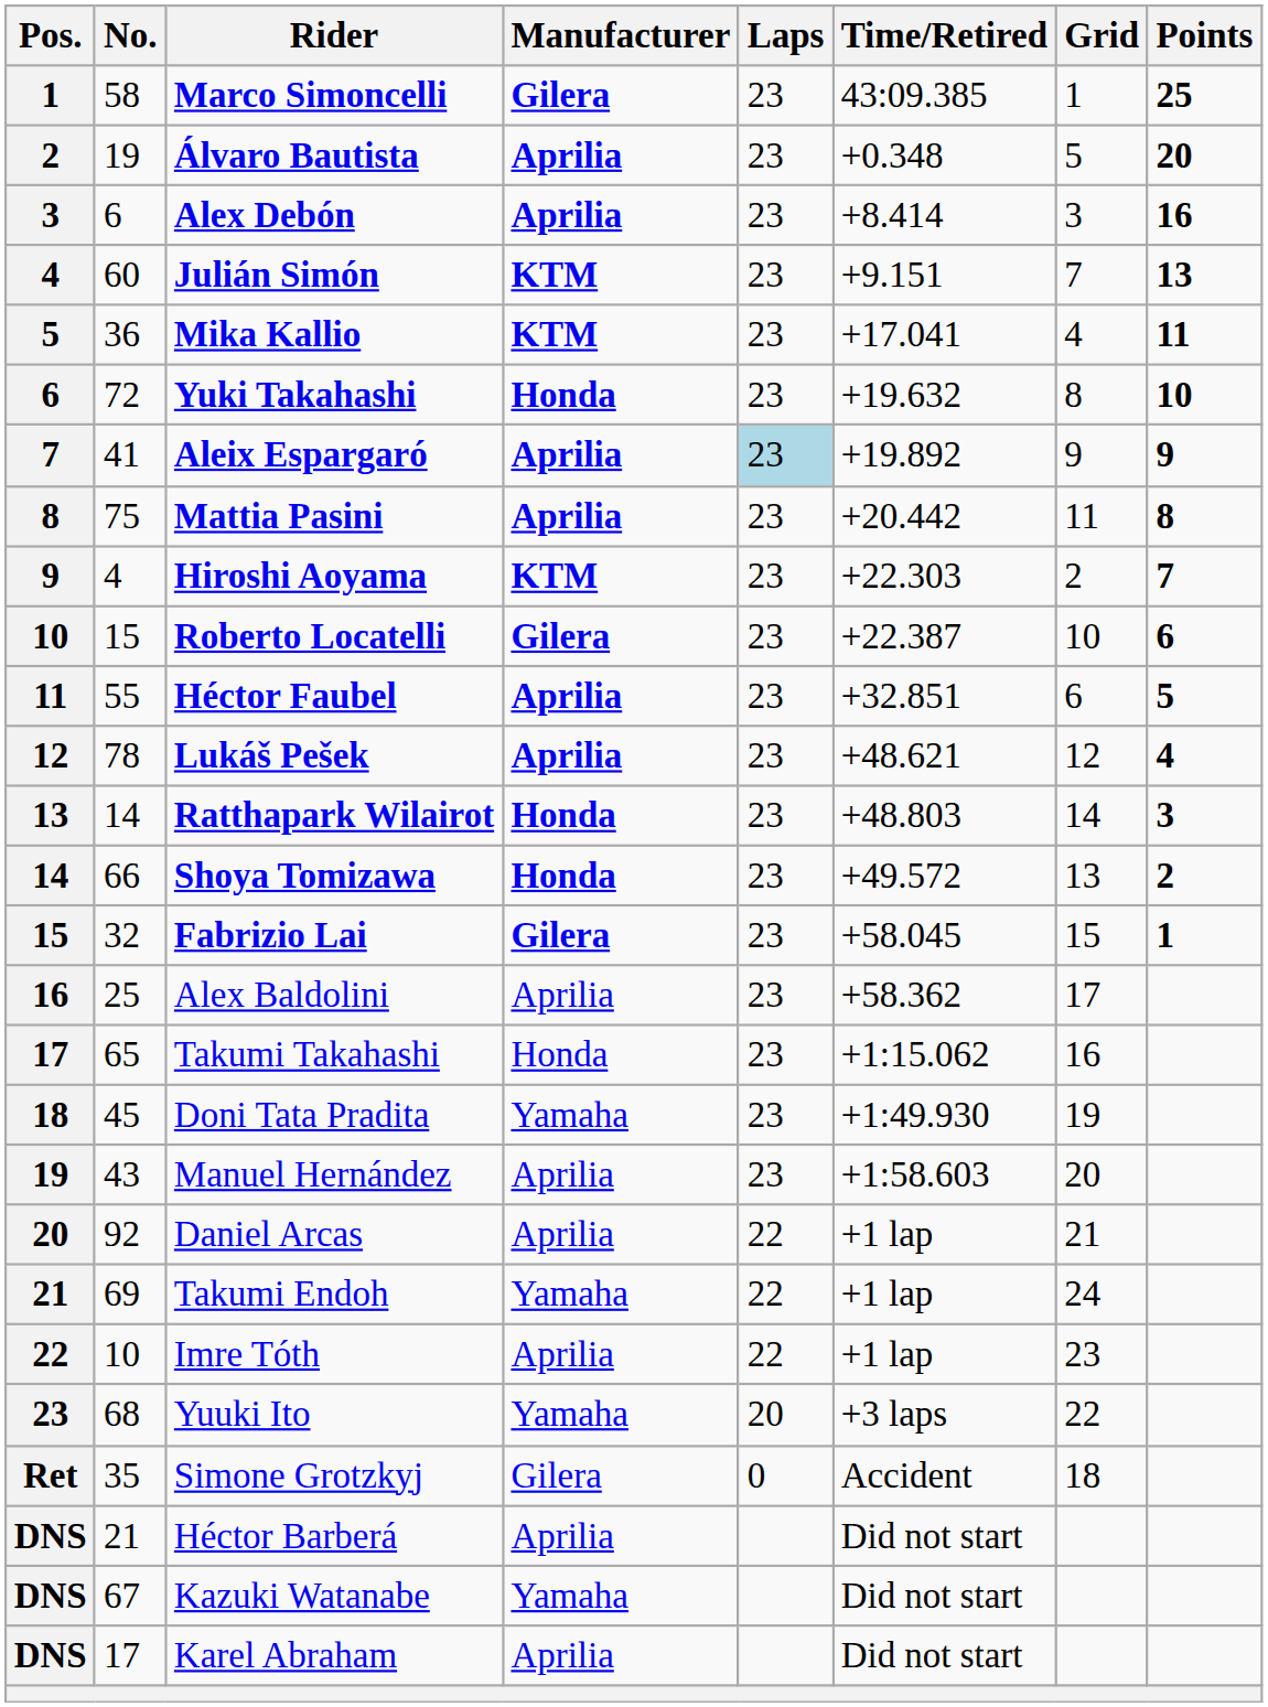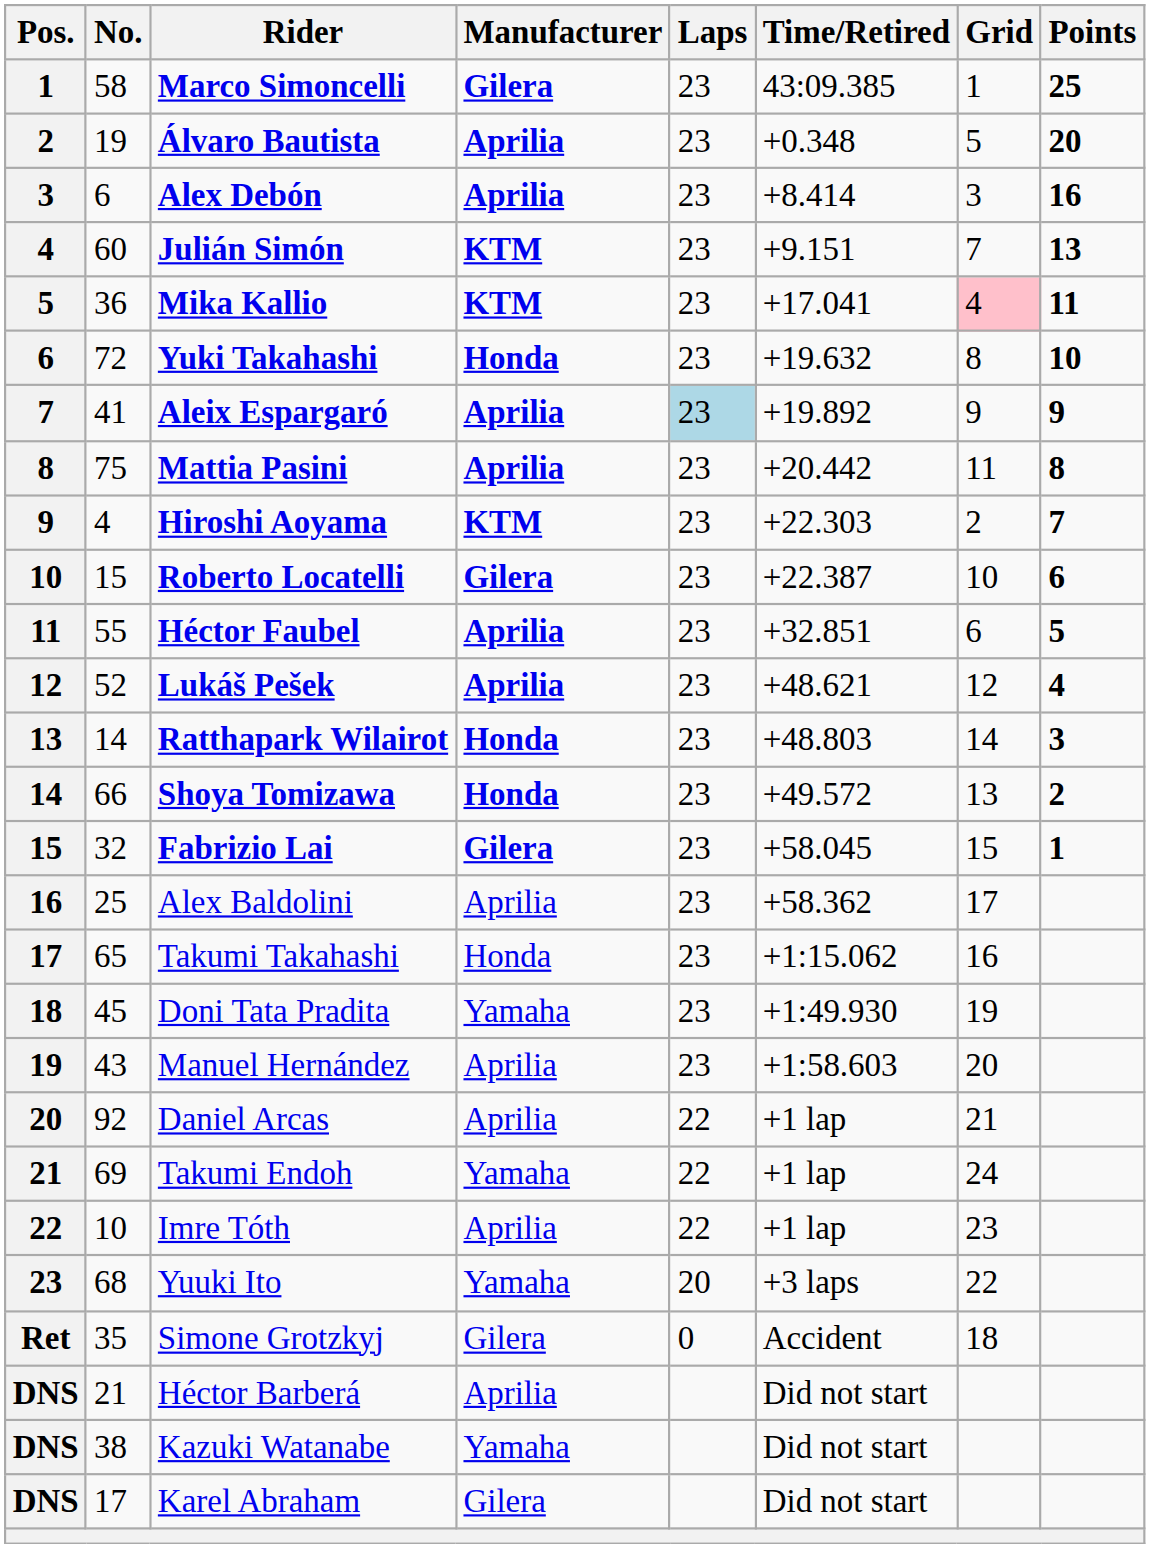Mika Kallio | Grid: no background -> pink background
Lukáš Pešek | No.: 78 -> 52
Kazuki Watanabe | No.: 67 -> 38
Karel Abraham | Manufacturer: Aprilia -> Gilera
